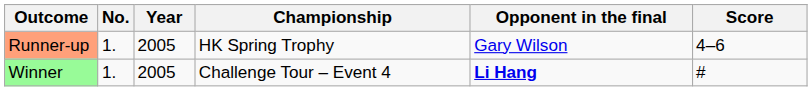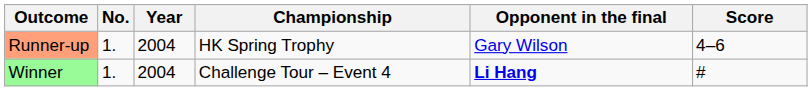Runner-up | Year: 2005 -> 2004
Winner | Year: 2005 -> 2004
